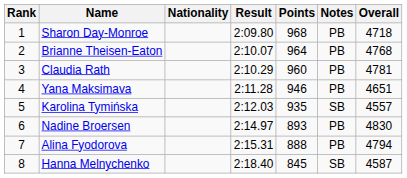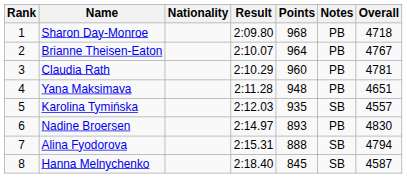Brianne Theisen-Eaton | Overall: 4768 -> 4767
Yana Maksimava | Points: 946 -> 948
Alina Fyodorova | Notes: PB -> SB
